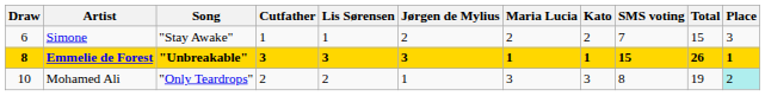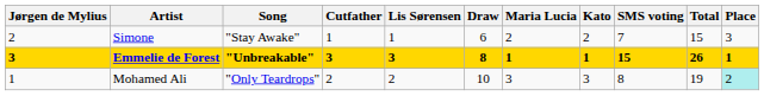columns swapped: Draw <-> Jørgen de Mylius
